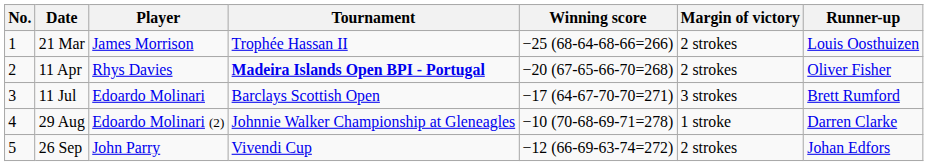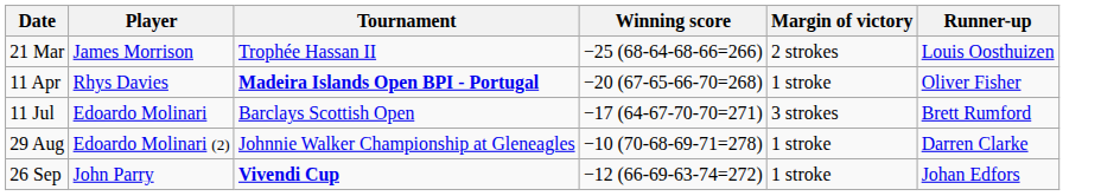- column: No. | 1 | 2 | 3 | 4 | 5
11 Apr | Margin of victory: 2 strokes -> 1 stroke
26 Sep | Tournament: normal -> bold
26 Sep | Margin of victory: 2 strokes -> 1 stroke
